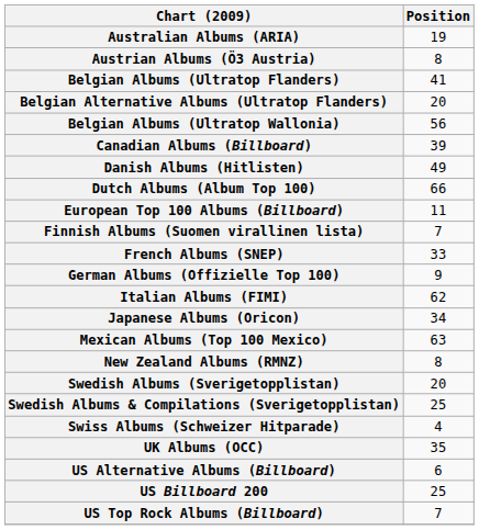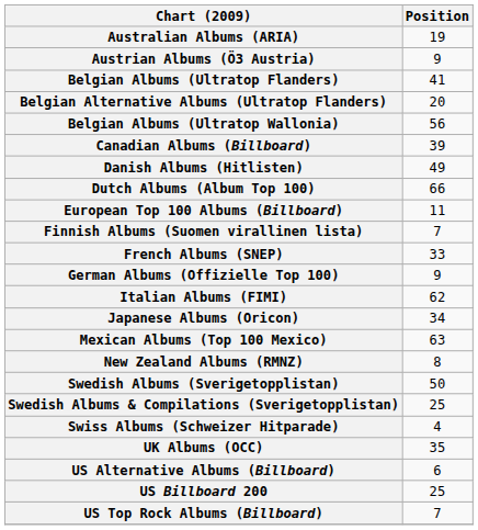Austrian Albums (Ö3 Austria) | Position: 8 -> 9
Swedish Albums (Sverigetopplistan) | Position: 20 -> 50
